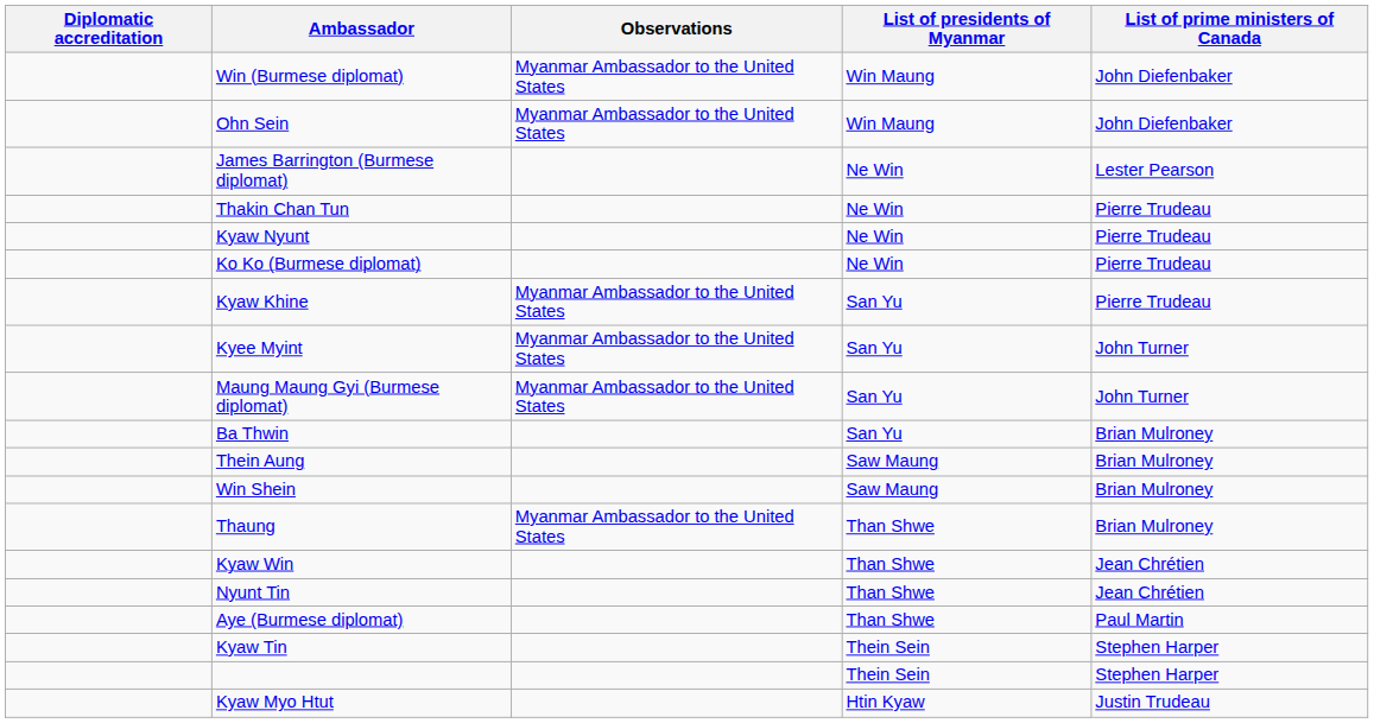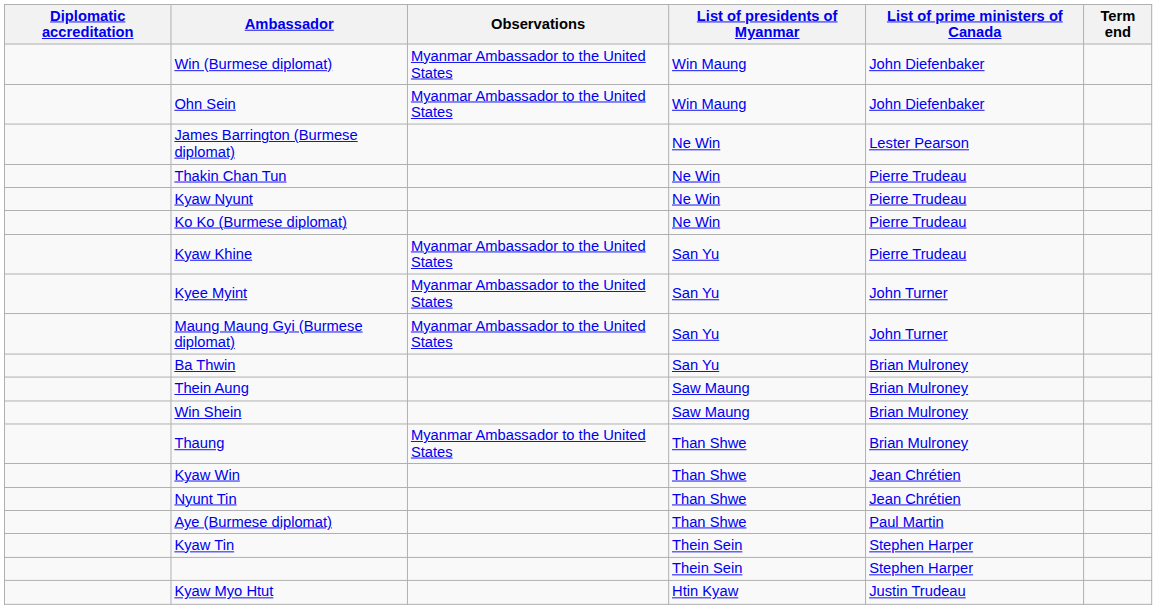+ column: Term end
